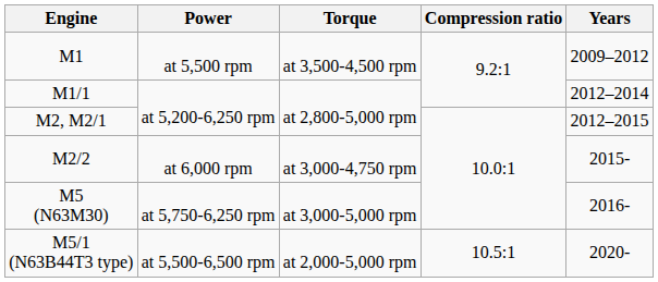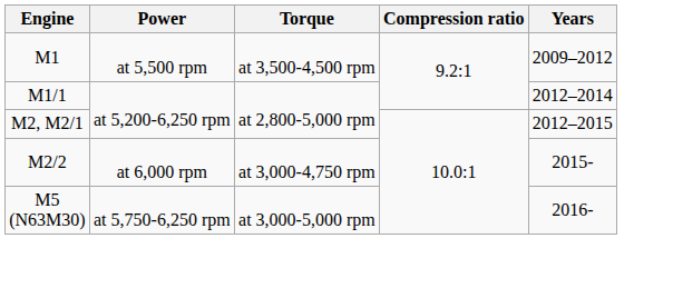- row: M5/1 (N63B44T3 type) | at 5,500-6,500 rpm | at 2,000-5,000 rpm | 10.5:1 | 2020-
